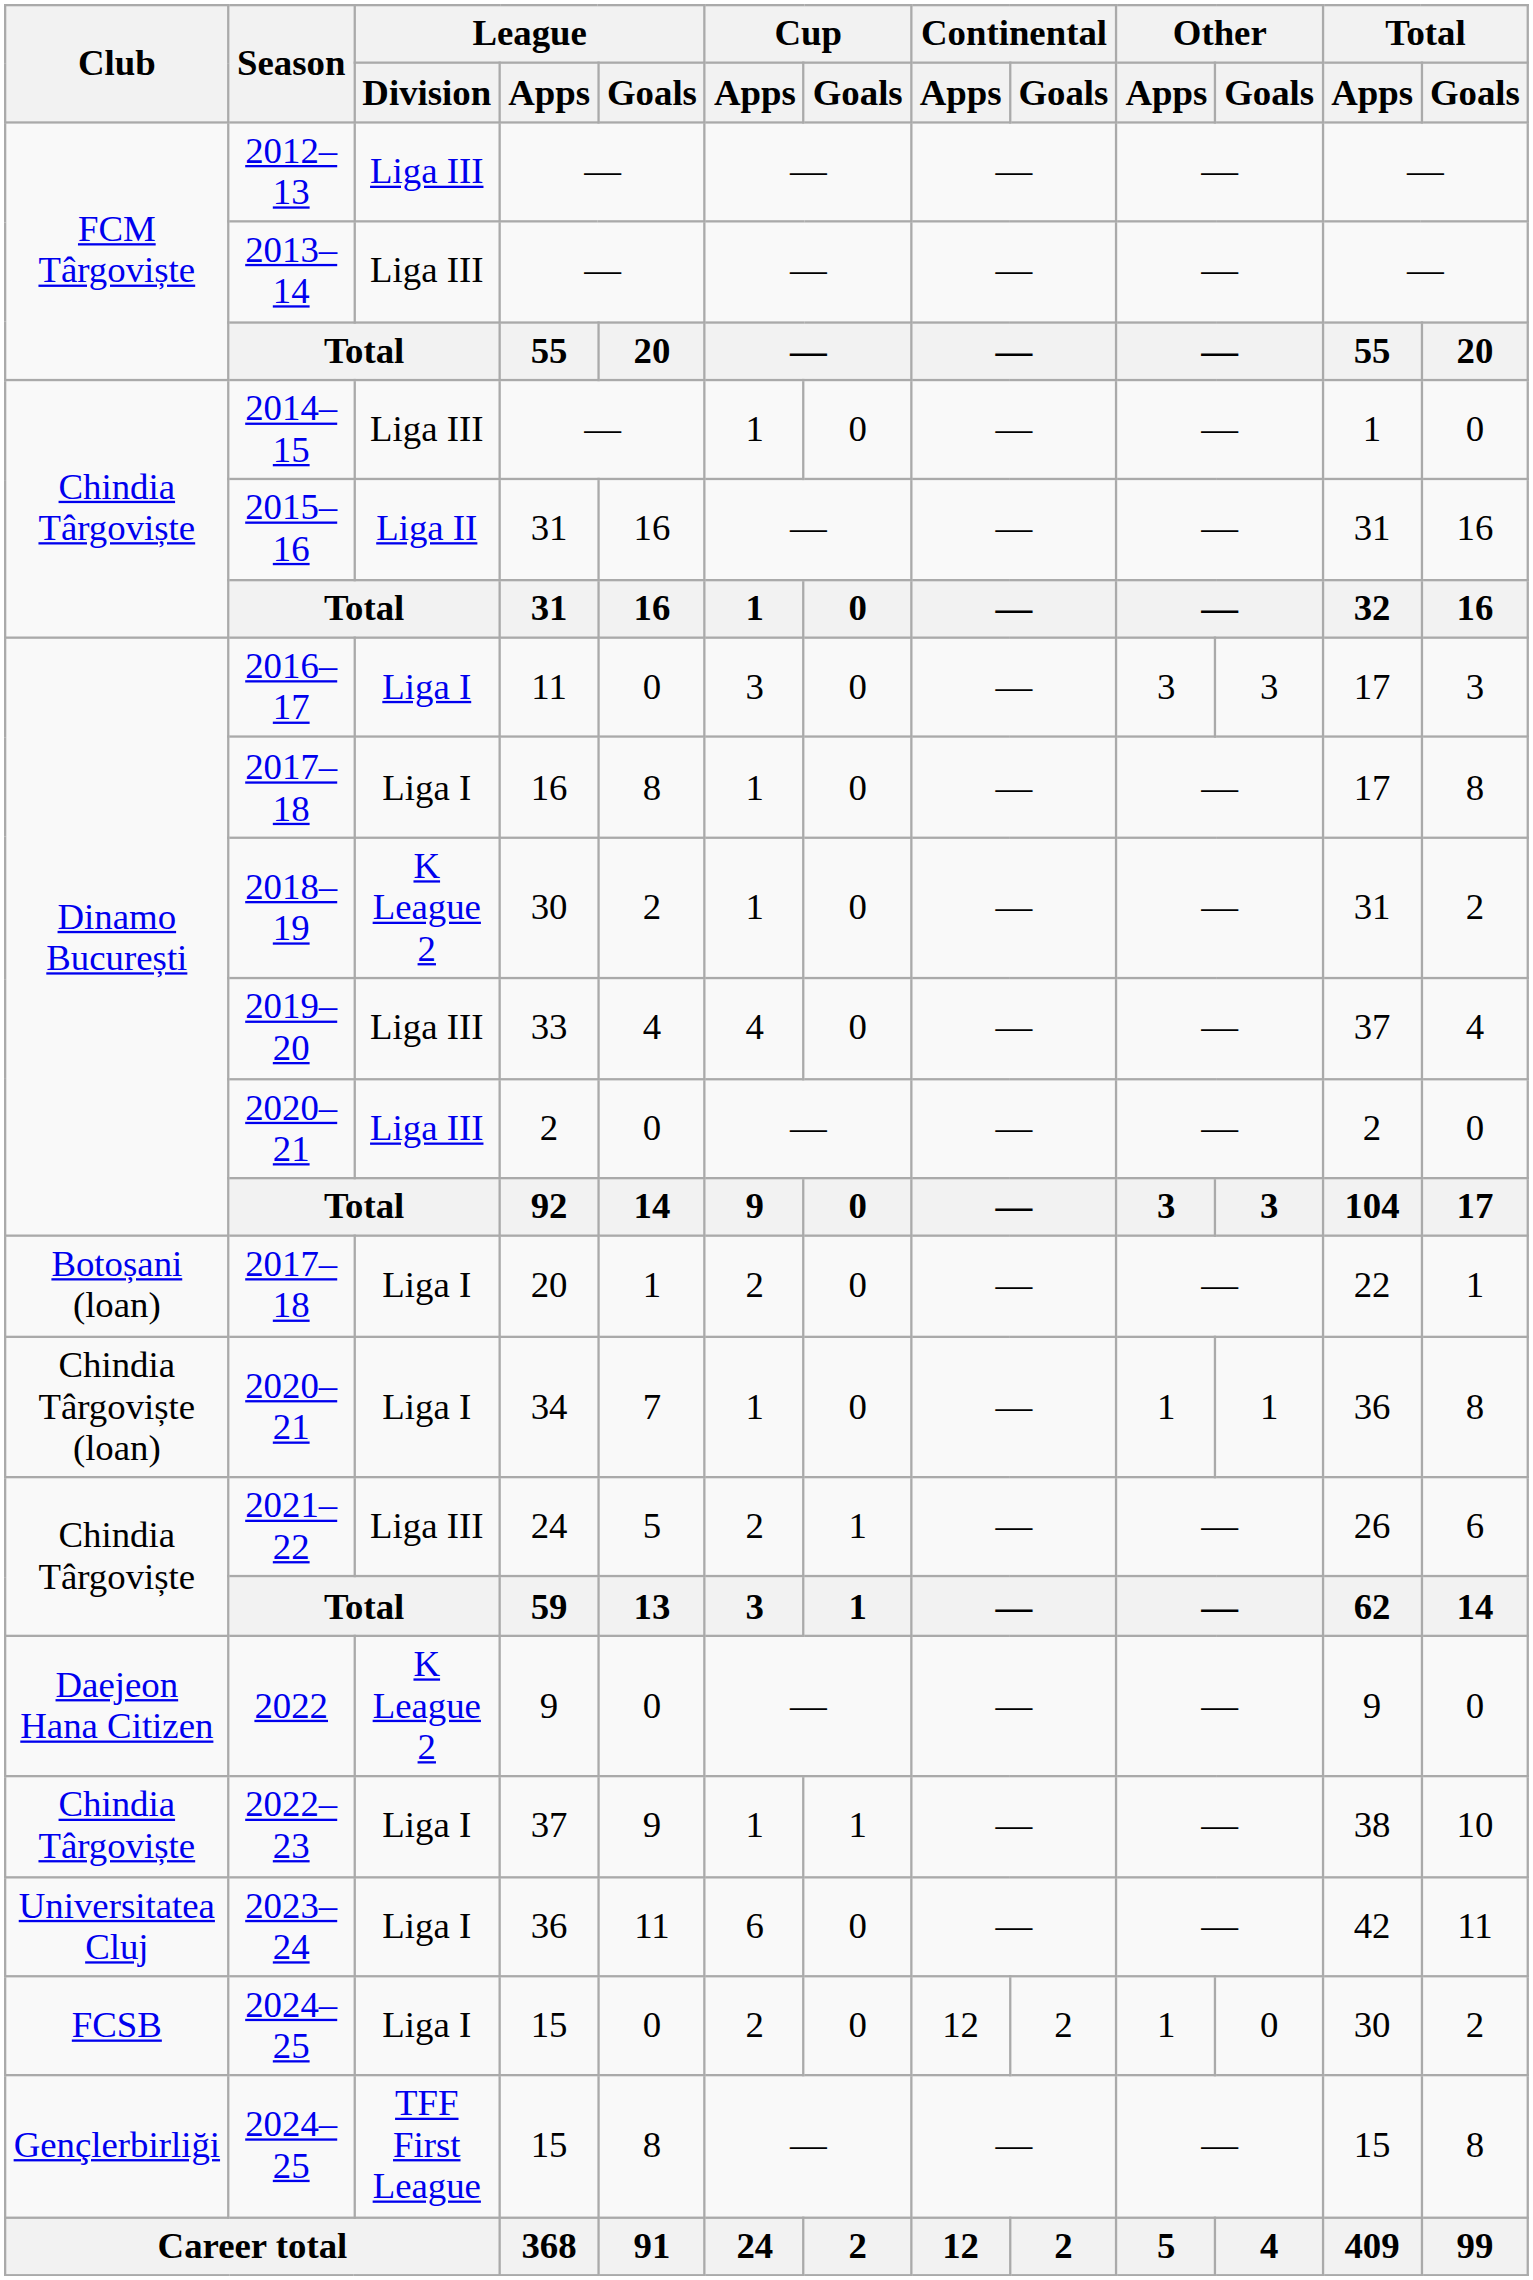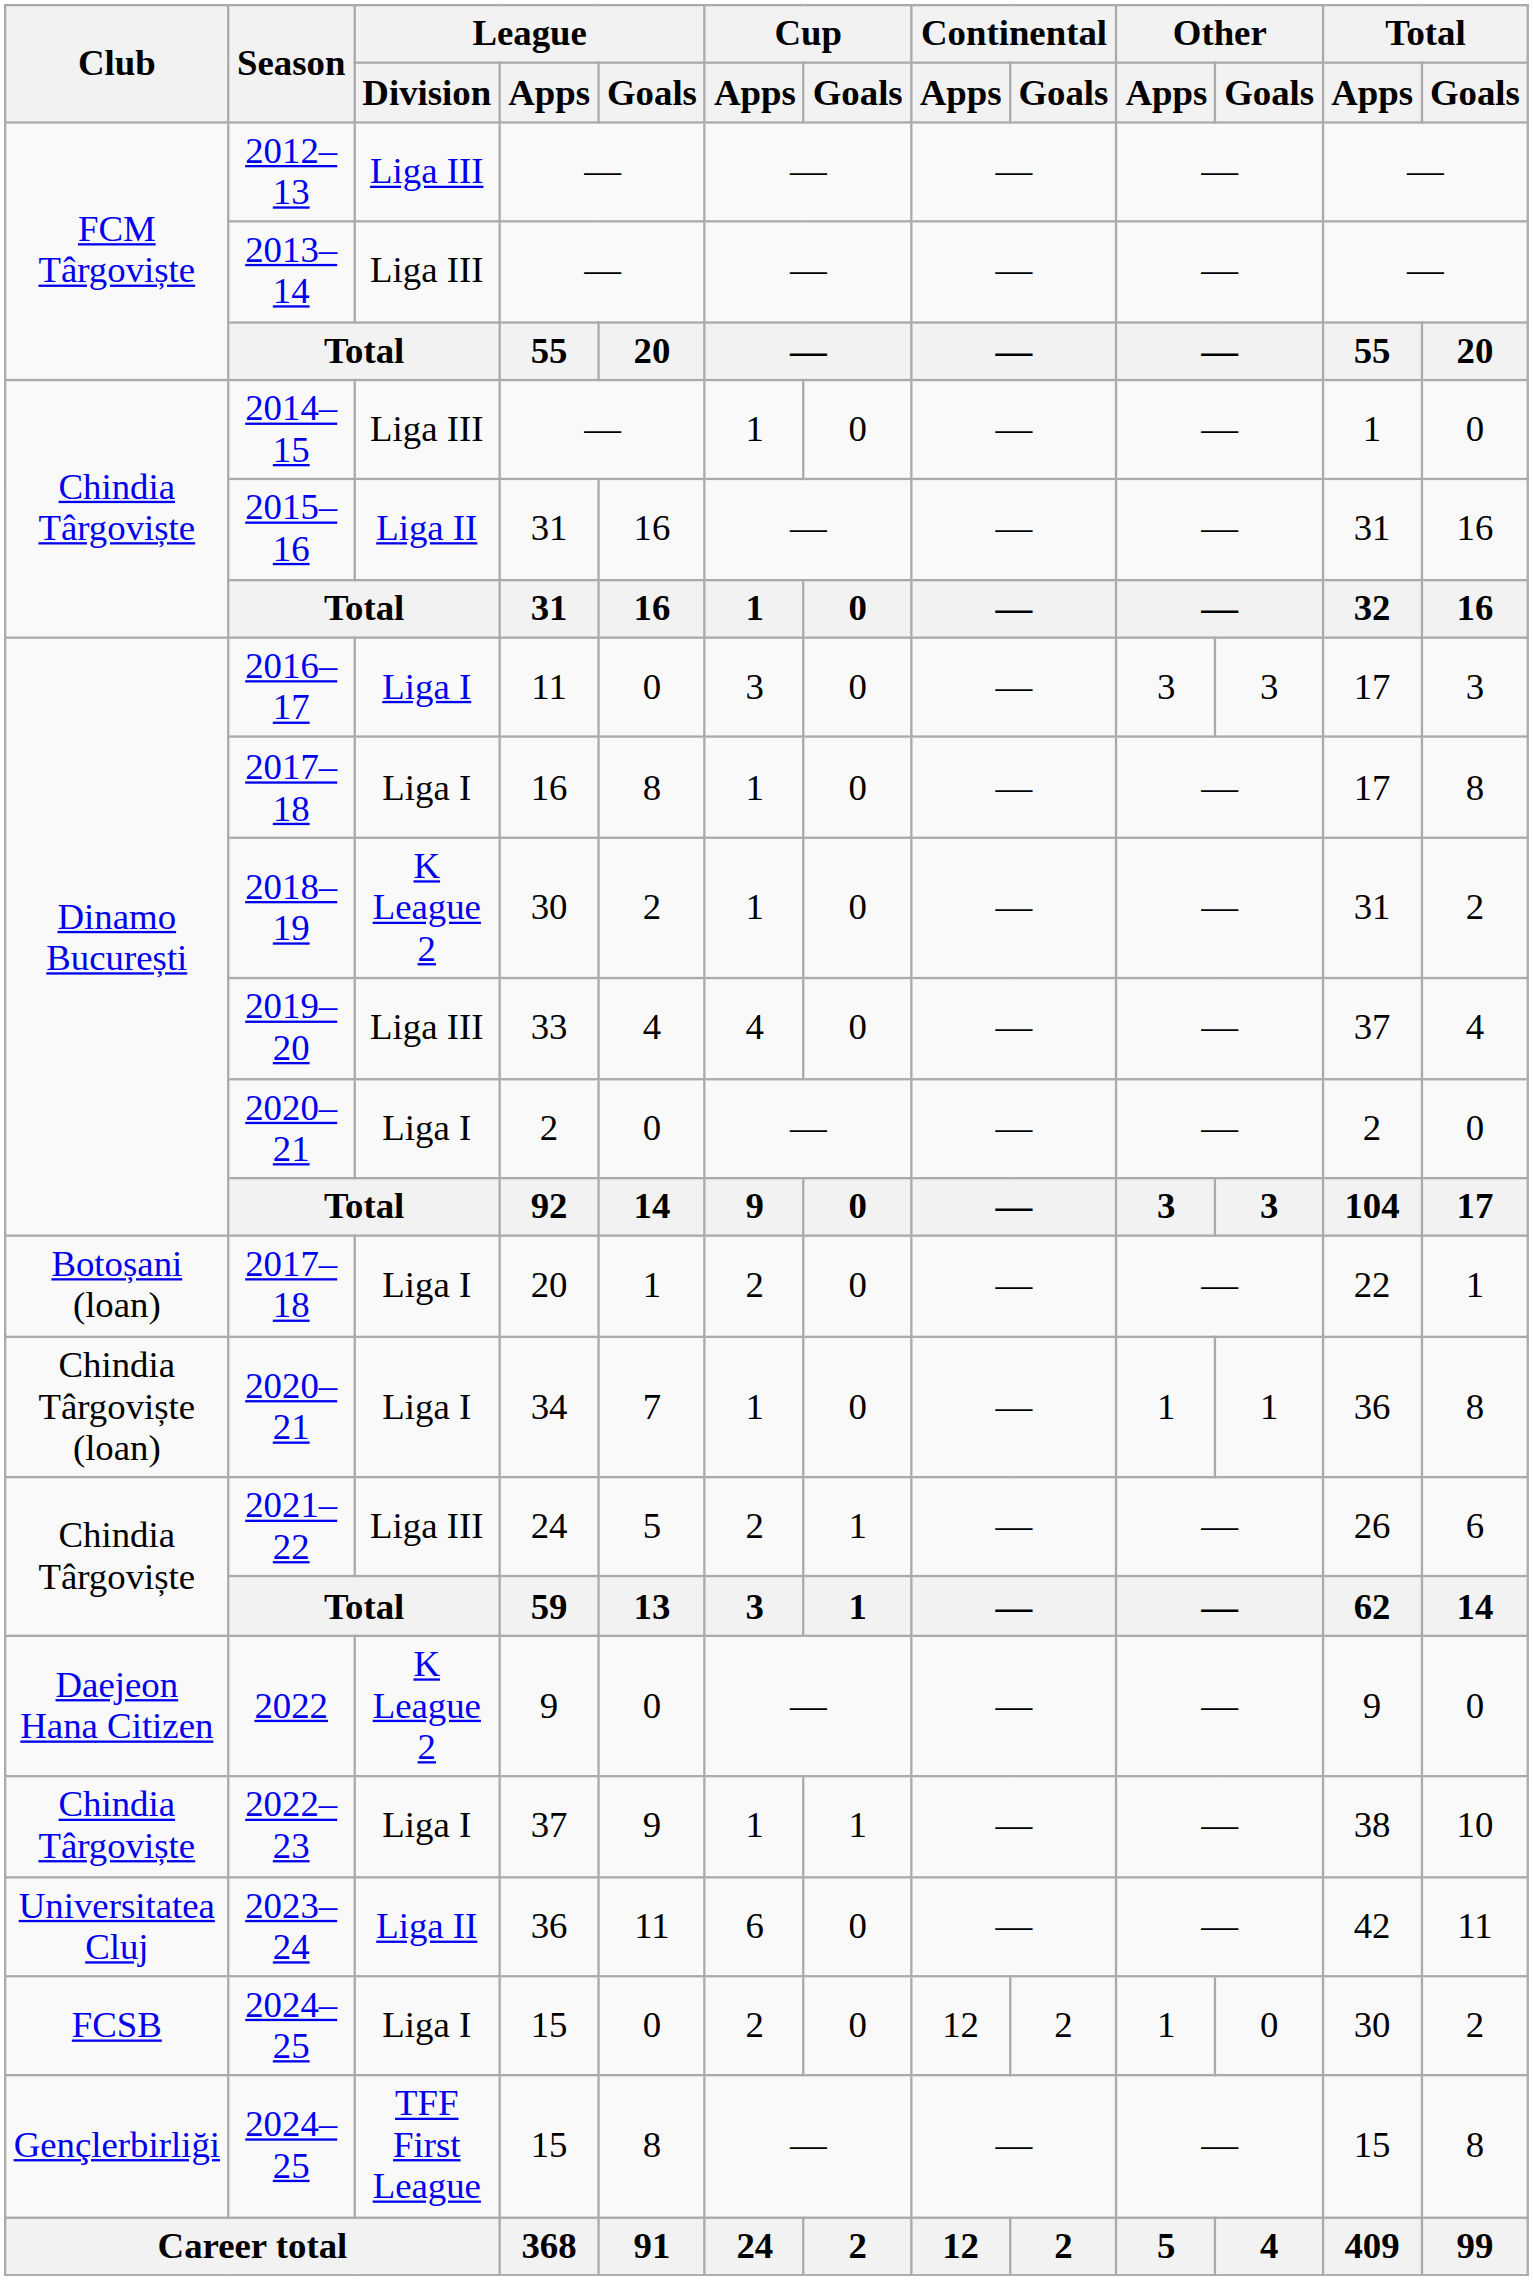Dinamo București / 2020–21 | League / Division: Liga III -> Liga I
2023–24 | League / Division: Liga I -> Liga II
